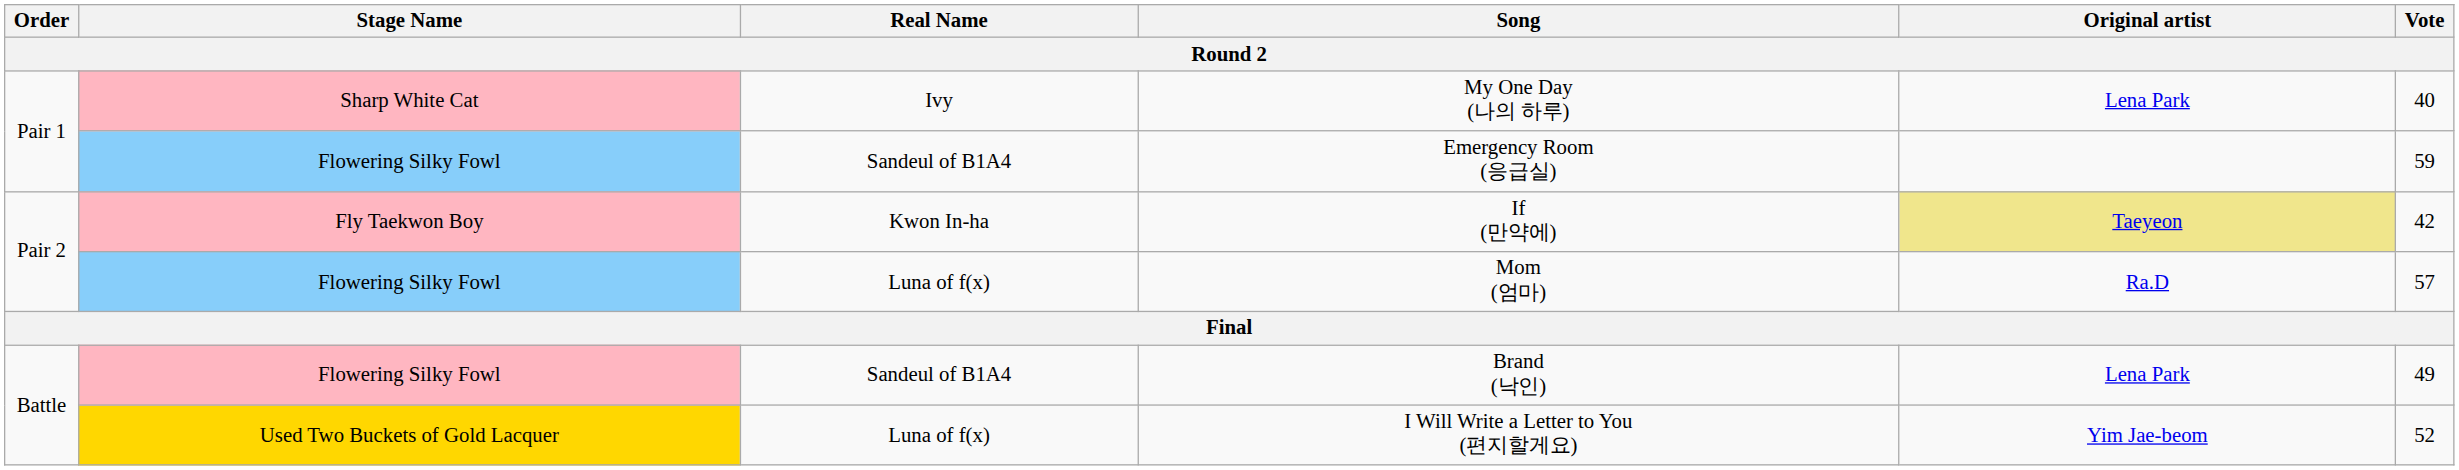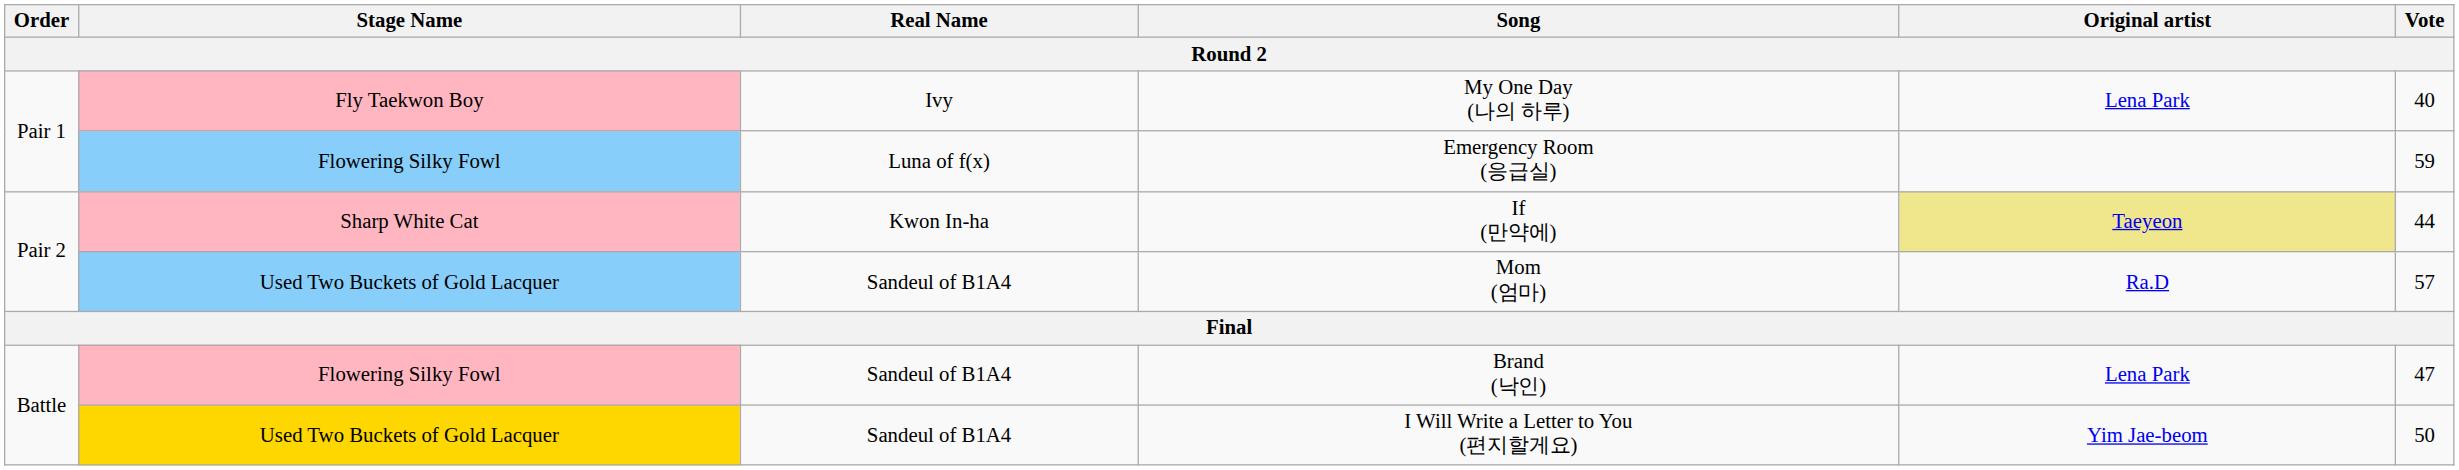My One Day (나의 하루) | Stage Name: Sharp White Cat -> Fly Taekwon Boy
Emergency Room (응급실) | Real Name: Sandeul of B1A4 -> Luna of f(x)
If (만약에) | Stage Name: Fly Taekwon Boy -> Sharp White Cat
If (만약에) | Vote: 42 -> 44
Mom (엄마) | Stage Name: Flowering Silky Fowl -> Used Two Buckets of Gold Lacquer
Mom (엄마) | Real Name: Luna of f(x) -> Sandeul of B1A4
Brand (낙인) | Vote: 49 -> 47
I Will Write a Letter to You (편지할게요) | Real Name: Luna of f(x) -> Sandeul of B1A4
I Will Write a Letter to You (편지할게요) | Vote: 52 -> 50
